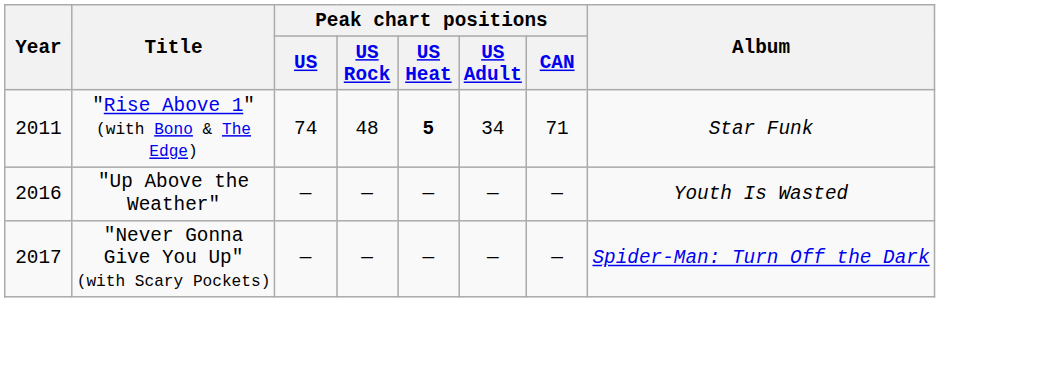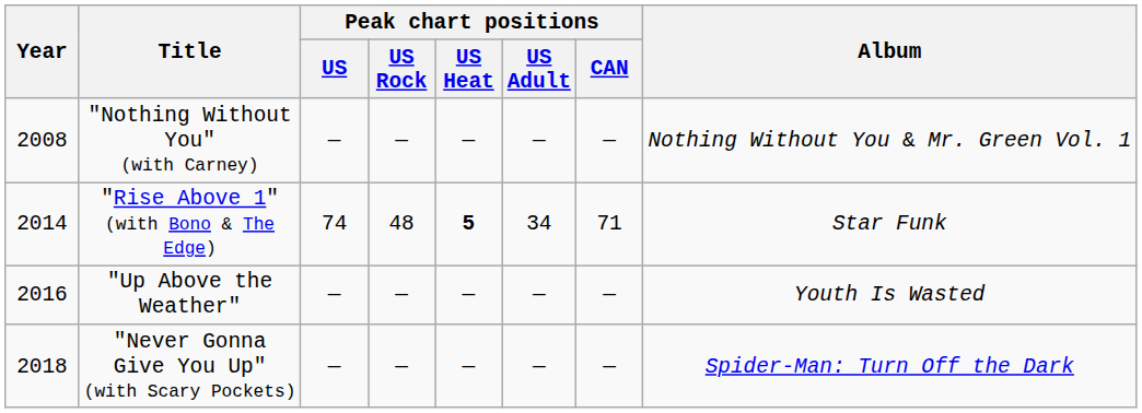+ row: 2008 | "Nothing Without You" (with Carney) | — | — | — | — | — | Nothing Without You & Mr. Green Vol. 1
"Rise Above 1" (with Bono & The Edge) | Year: 2011 -> 2014
"Never Gonna Give You Up" (with Scary Pockets) | Year: 2017 -> 2018
